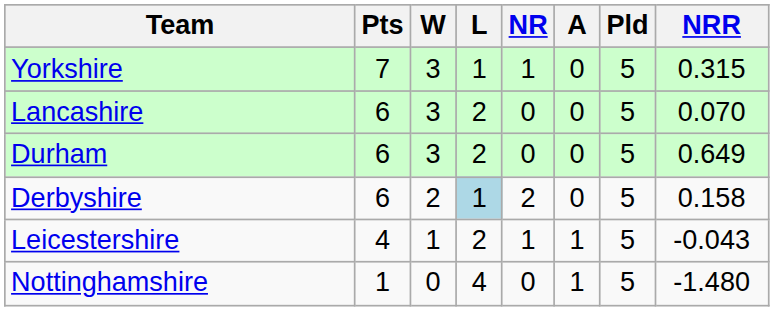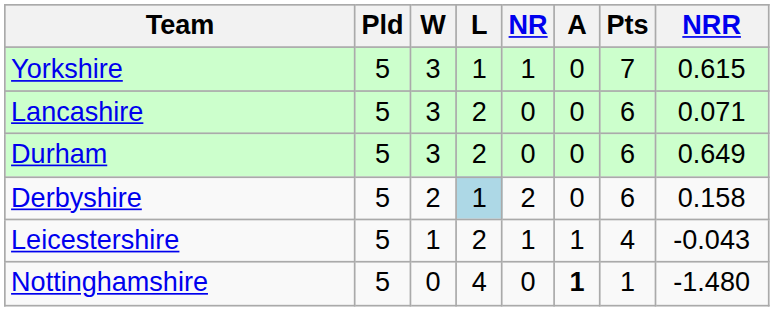columns swapped: Pld <-> Pts
Yorkshire | NRR: 0.315 -> 0.615
Lancashire | NRR: 0.070 -> 0.071
Nottinghamshire | A: normal -> bold
